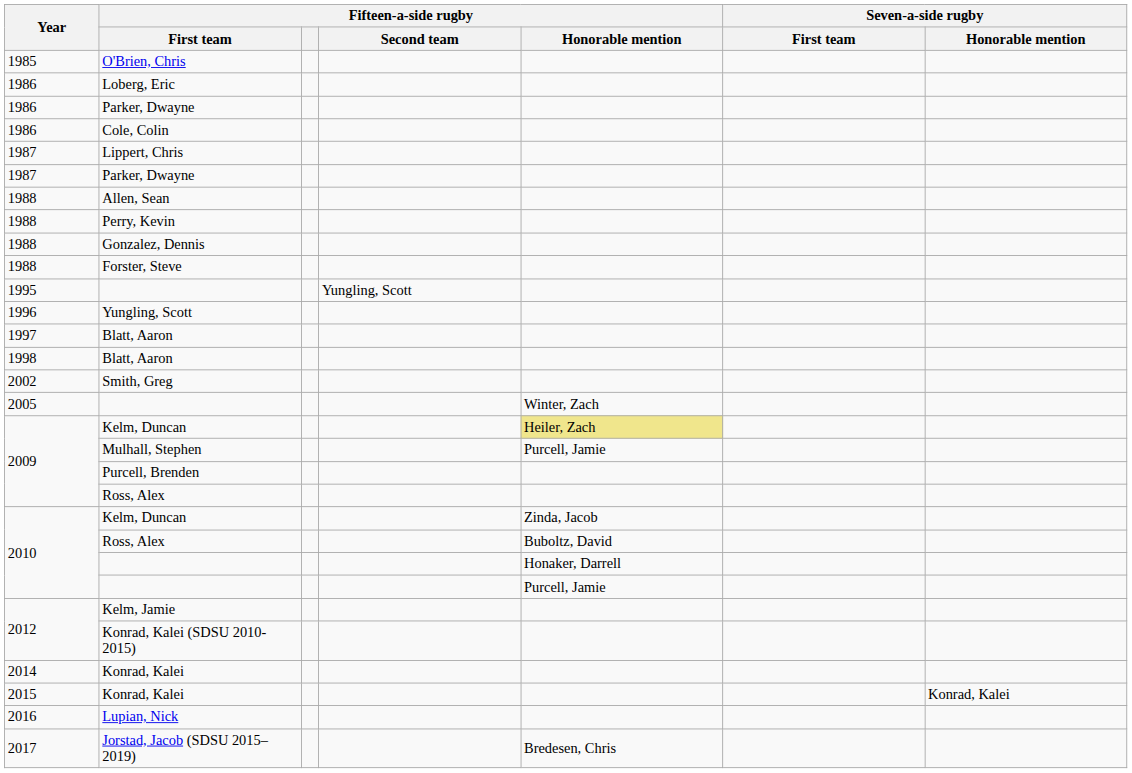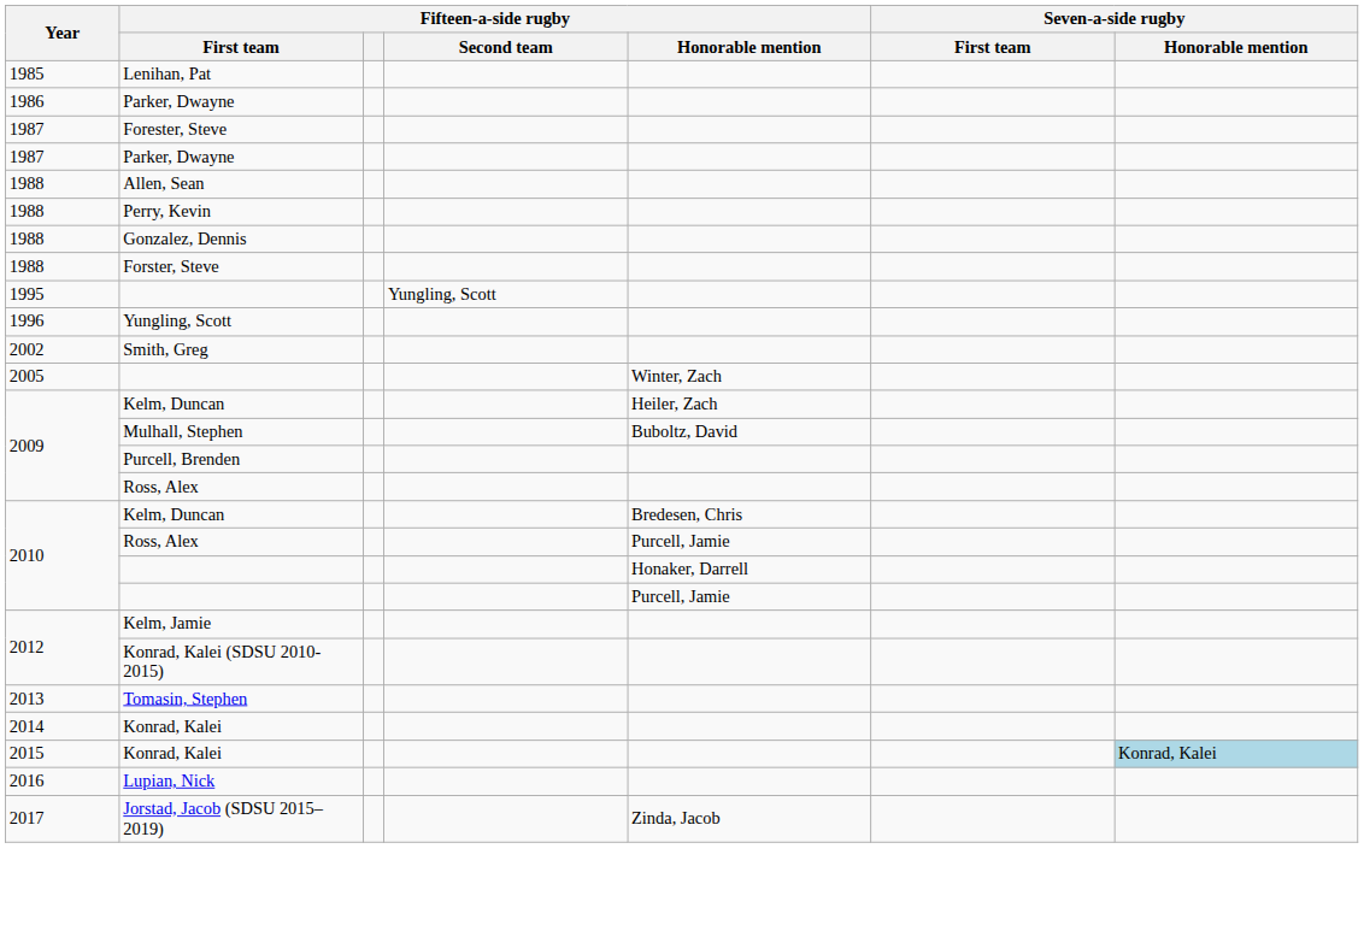- row: 1985 | O'Brien, Chris
+ row: 1985 | Lenihan, Pat
- row: 1986 | Loberg, Eric
- row: 1986 | Cole, Colin
+ row: 1987 | Forester, Steve
- row: 1987 | Lippert, Chris
- row: 1997 | Blatt, Aaron
- row: 1998 | Blatt, Aaron
2009 / Kelm, Duncan | Fifteen-a-side rugby / Honorable mention: khaki background -> no background
Mulhall, Stephen | Fifteen-a-side rugby / Honorable mention: Purcell, Jamie -> Buboltz, David
2010 / Kelm, Duncan | Fifteen-a-side rugby / Honorable mention: Zinda, Jacob -> Bredesen, Chris
2010 / Ross, Alex | Fifteen-a-side rugby / Honorable mention: Buboltz, David -> Purcell, Jamie
+ row: 2013 | Tomasin, Stephen
2015 / Konrad, Kalei | Seven-a-side rugby / Honorable mention: no background -> lightblue background
Jorstad, Jacob (SDSU 2015–2019) | Fifteen-a-side rugby / Honorable mention: Bredesen, Chris -> Zinda, Jacob
